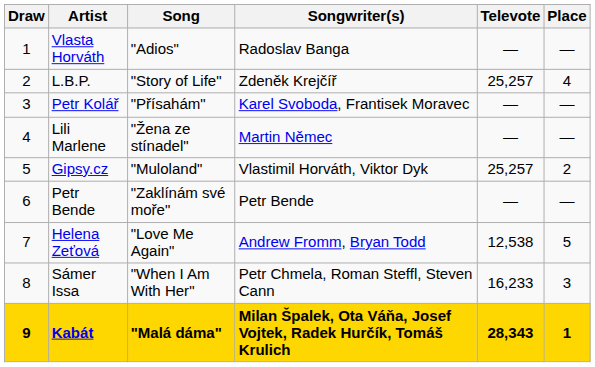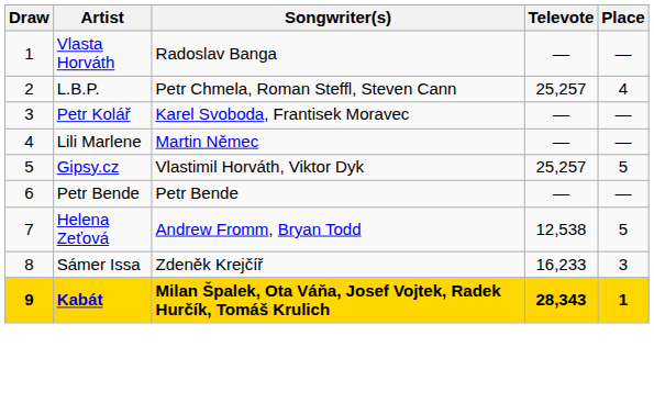- column: Song | "Adios" | "Story of Life" | "Přísahám" | "Žena ze stínadel" | "Muloland" | "Zaklínám své moře" | "Love Me Again" | "When I Am With Her" | "Malá dáma"
L.B.P. | Songwriter(s): Zdeněk Krejčíř -> Petr Chmela, Roman Steffl, Steven Cann
Gipsy.cz | Place: 2 -> 5
Sámer Issa | Songwriter(s): Petr Chmela, Roman Steffl, Steven Cann -> Zdeněk Krejčíř
